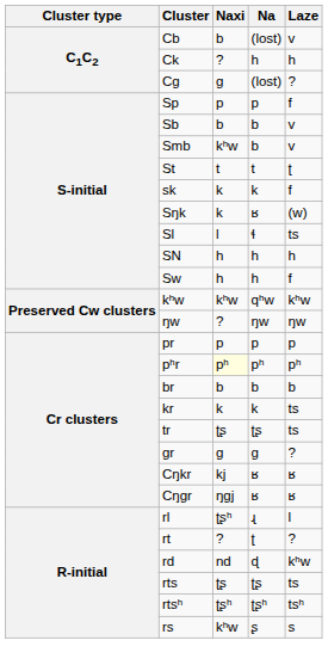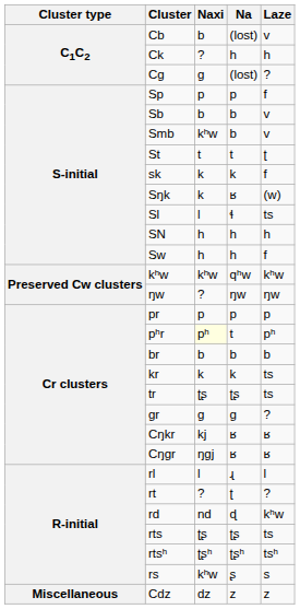pʰr | Na: pʰ -> t
rl | Naxi: ʈʂʰ -> l
+ row: Miscellaneous | Cdz | dz | z | z
